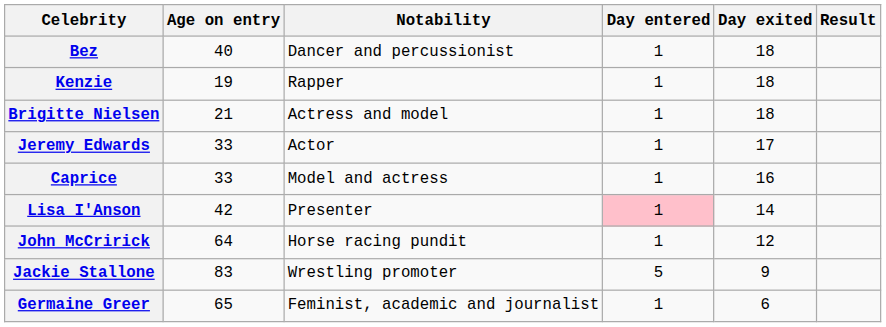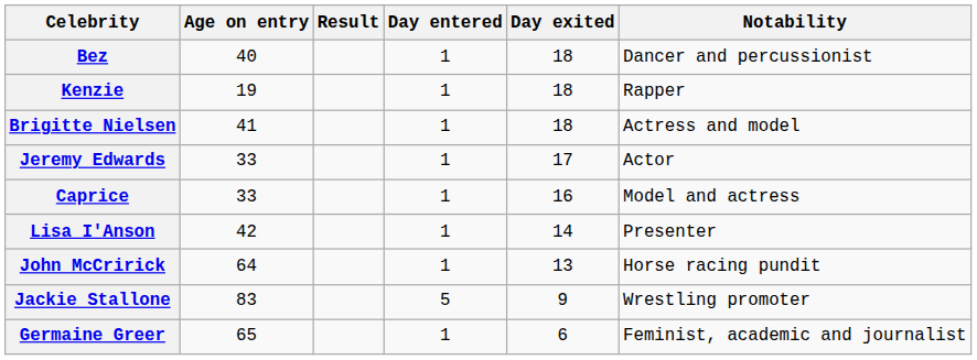columns swapped: Notability <-> Result
Brigitte Nielsen | Age on entry: 21 -> 41
Lisa I'Anson | Day entered: pink background -> no background
John McCririck | Day exited: 12 -> 13
